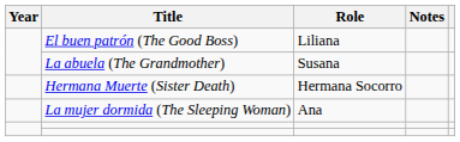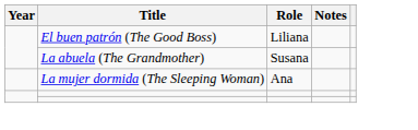- row: Hermana Muerte (Sister Death) | Hermana Socorro
